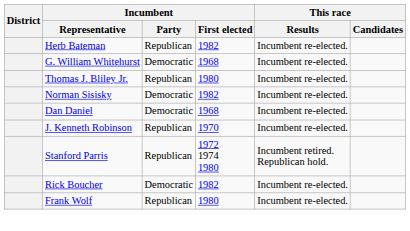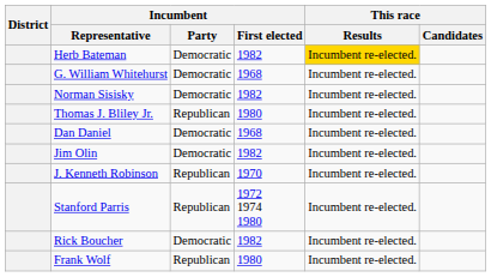Herb Bateman | Incumbent / Party: Republican -> Democratic
Herb Bateman | This race / Results: no background -> gold background
rows swapped: Thomas J. Bliley Jr. <-> Norman Sisisky
+ row: Jim Olin | Democratic | 1982 | Incumbent re-elected.
Stanford Parris | This race / Results: Incumbent retired. Republican hold. -> Incumbent re-elected.
